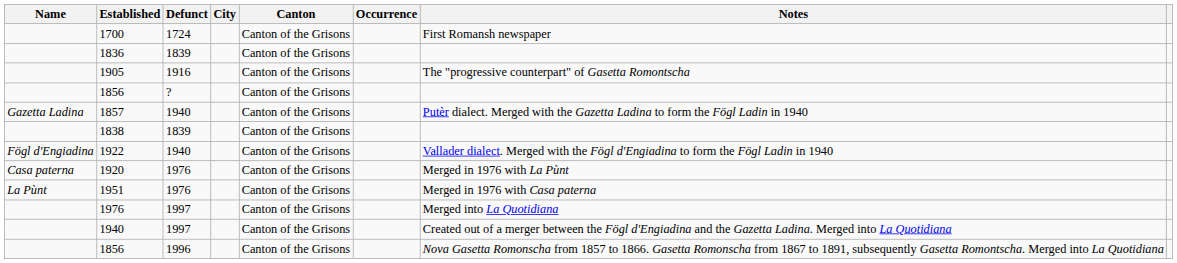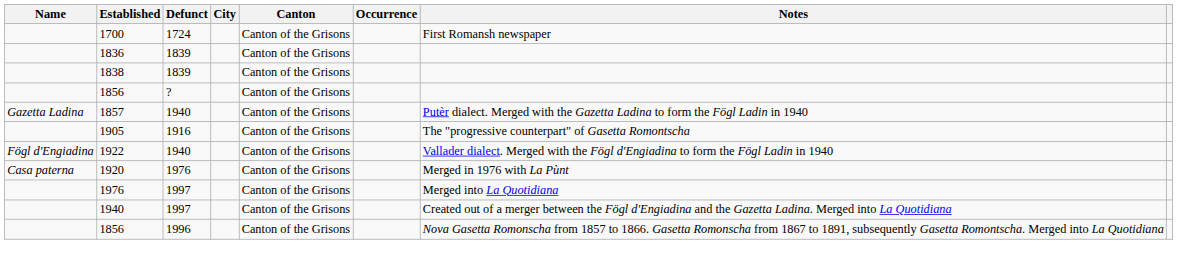rows swapped: 1838 <-> 1905
- row: La Pùnt | 1951 | 1976 | Canton of the Grisons | Merged in 1976 with Casa paterna
